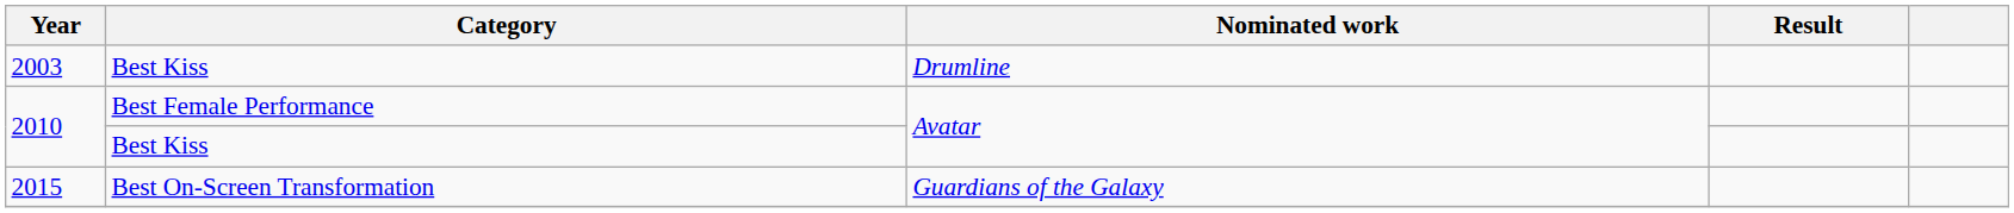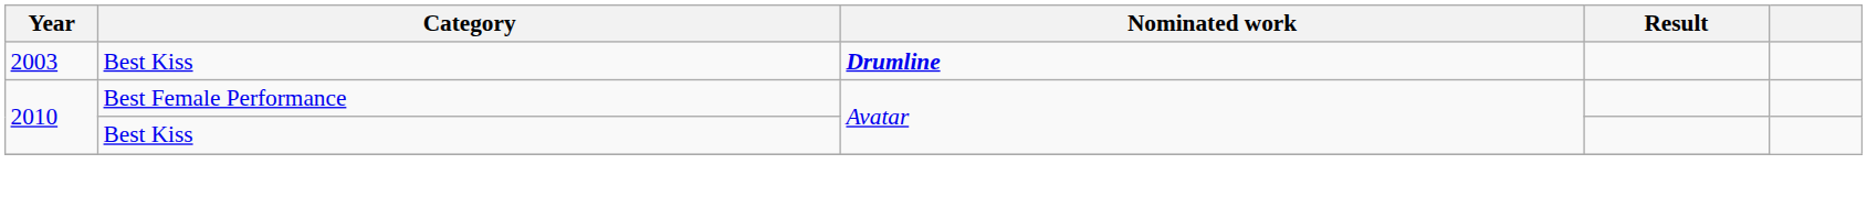2003 | Nominated work: normal -> bold
- row: 2015 | Best On-Screen Transformation | Guardians of the Galaxy
